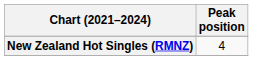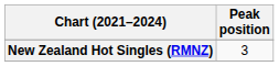New Zealand Hot Singles (RMNZ) | Peak position: 4 -> 3
